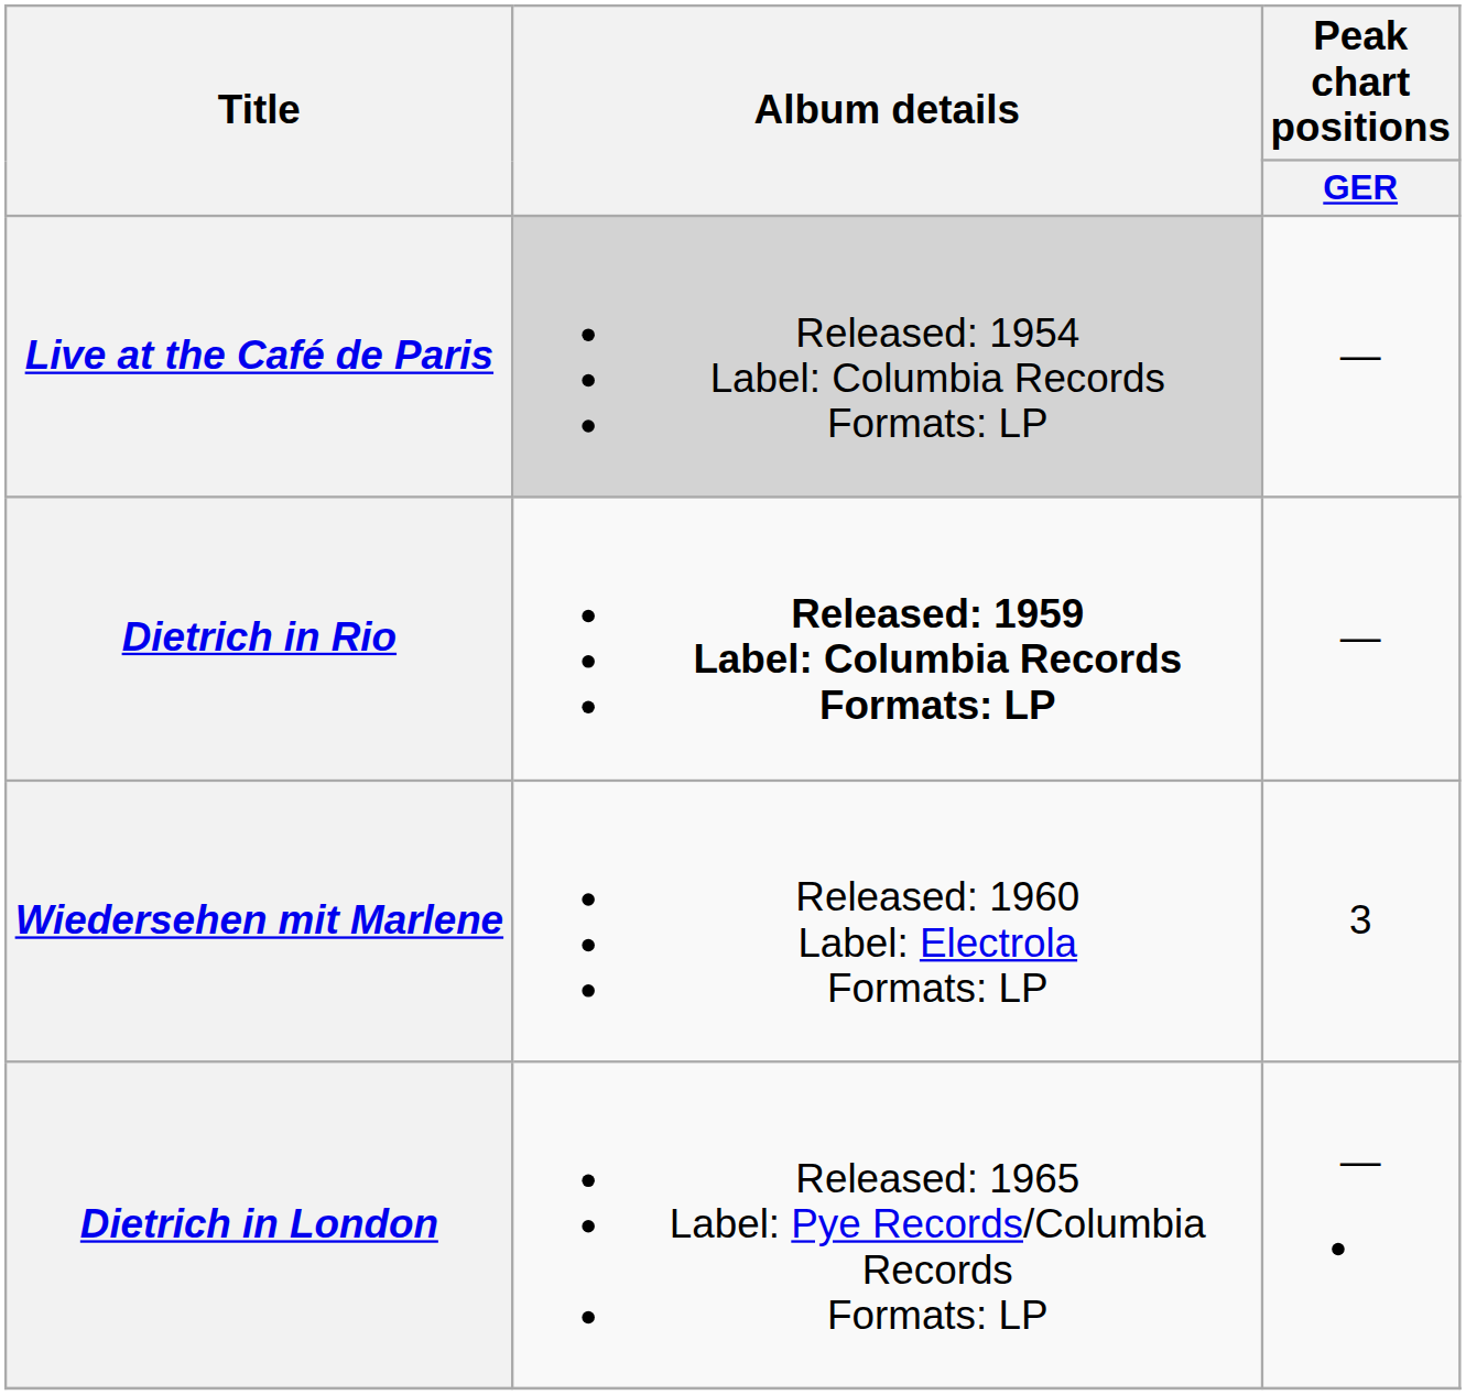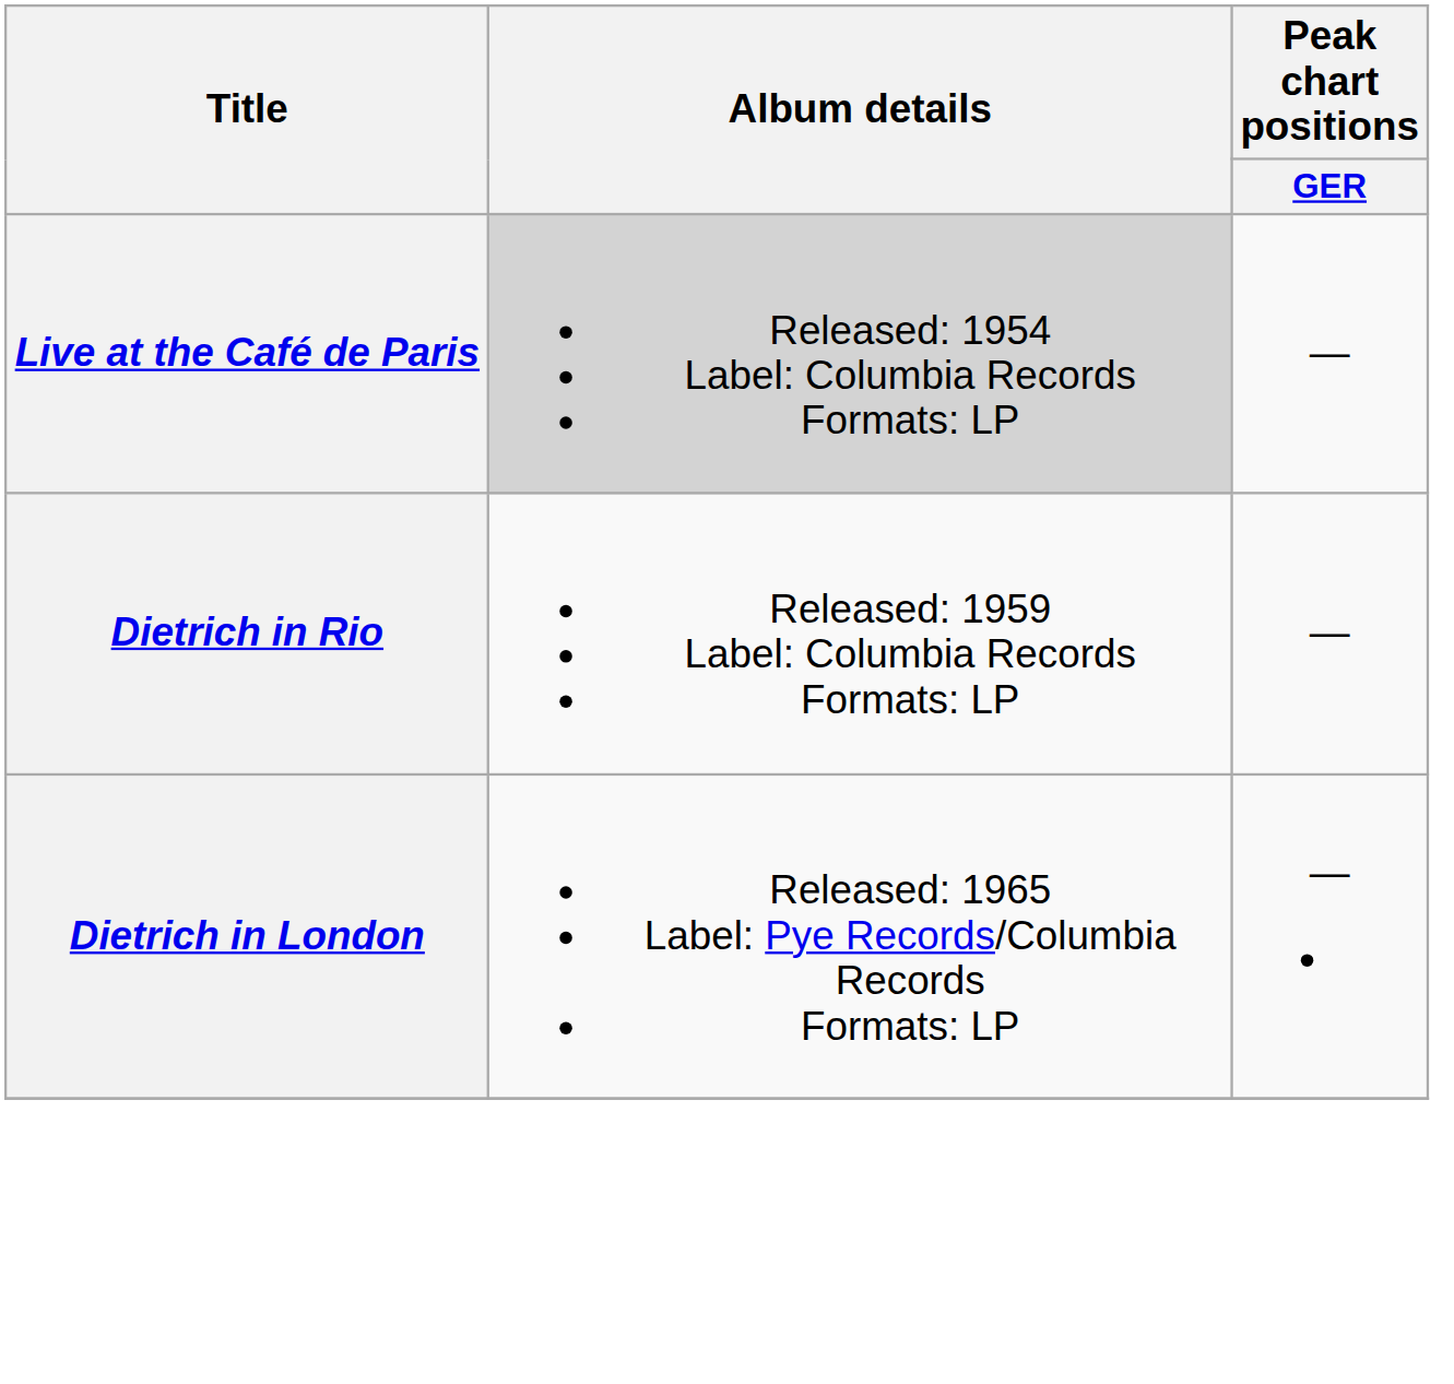Dietrich in Rio | Album details: bold -> normal
- row: Wiedersehen mit Marlene | Released: 1960 Label: Electrola Formats: LP | 3
